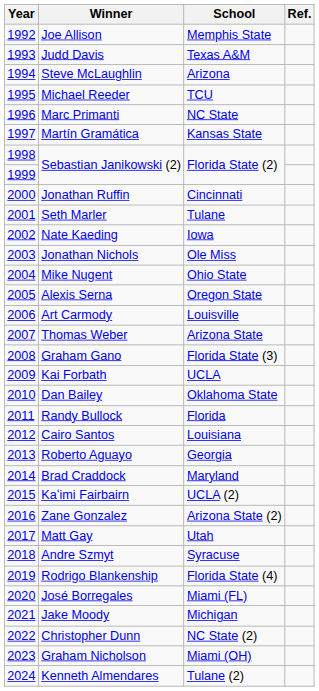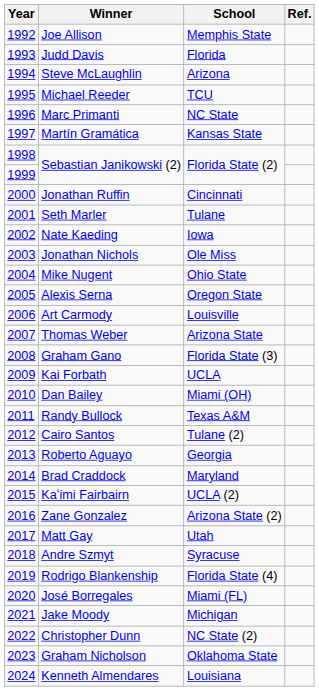Judd Davis | School: Texas A&M -> Florida
Dan Bailey | School: Oklahoma State -> Miami (OH)
Randy Bullock | School: Florida -> Texas A&M
Cairo Santos | School: Louisiana -> Tulane (2)
Graham Nicholson | School: Miami (OH) -> Oklahoma State
Kenneth Almendares | School: Tulane (2) -> Louisiana
